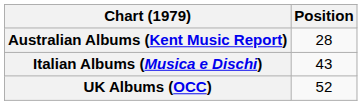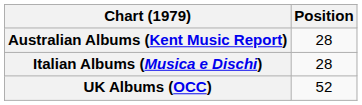Italian Albums (Musica e Dischi) | Position: 43 -> 28
